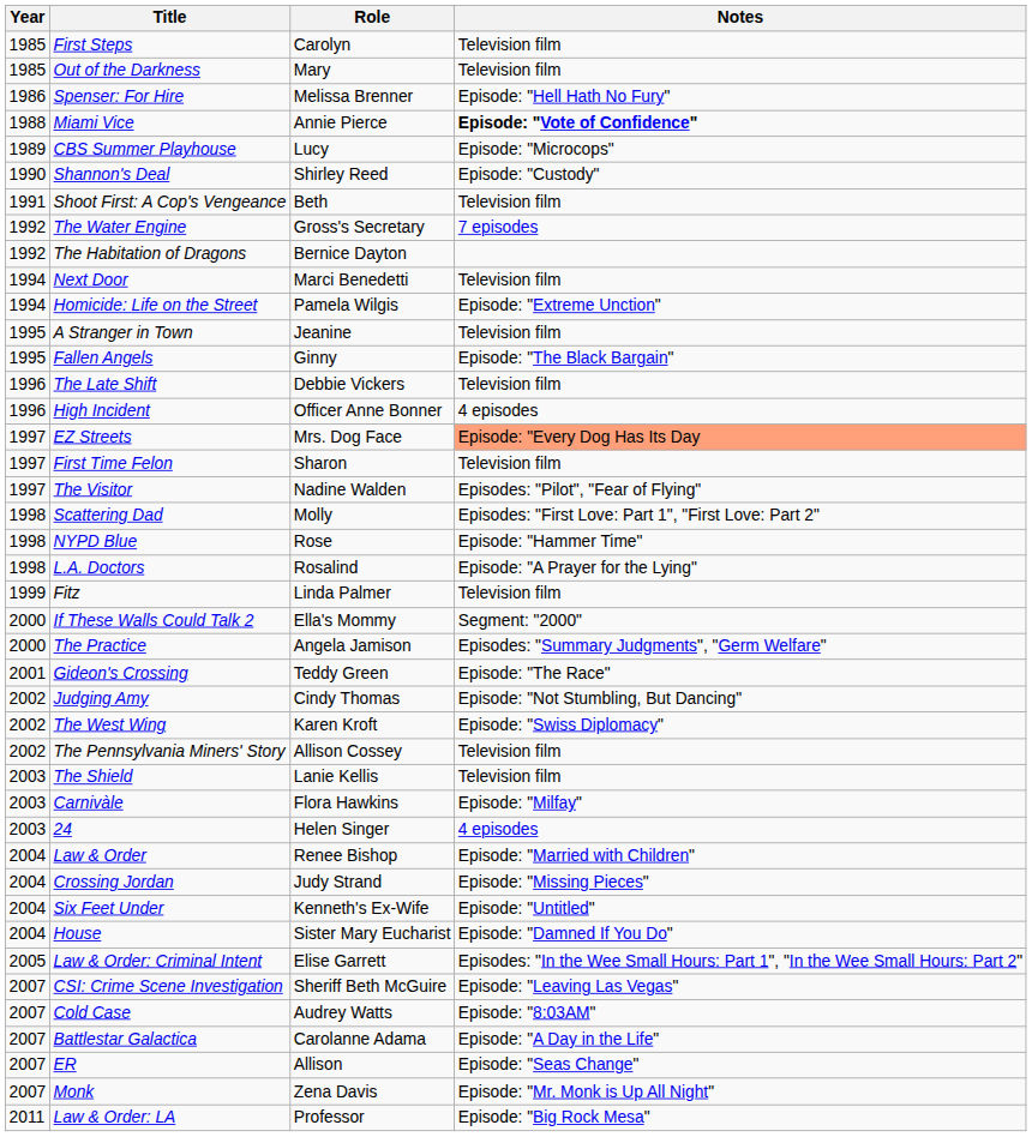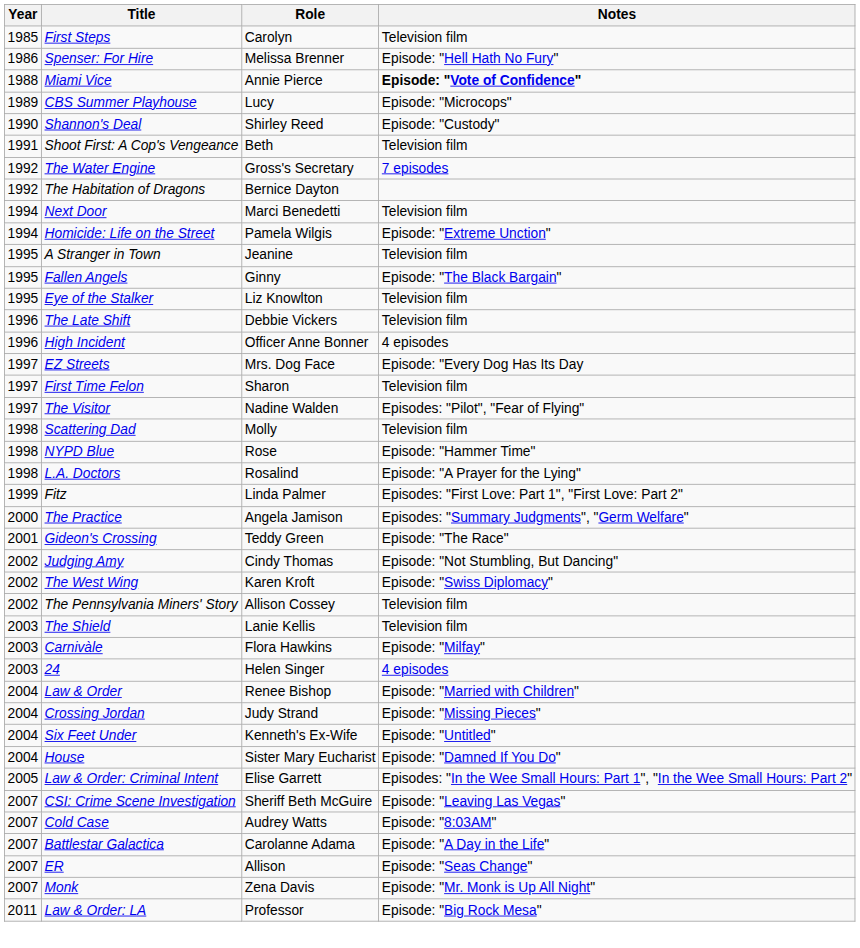- row: 1985 | Out of the Darkness | Mary | Television film
+ row: 1995 | Eye of the Stalker | Liz Knowlton | Television film
EZ Streets | Notes: lightsalmon background -> no background
Scattering Dad | Notes: Episodes: "First Love: Part 1", "First Love: Part 2" -> Television film
Fitz | Notes: Television film -> Episodes: "First Love: Part 1", "First Love: Part 2"
- row: 2000 | If These Walls Could Talk 2 | Ella's Mommy | Segment: "2000"
